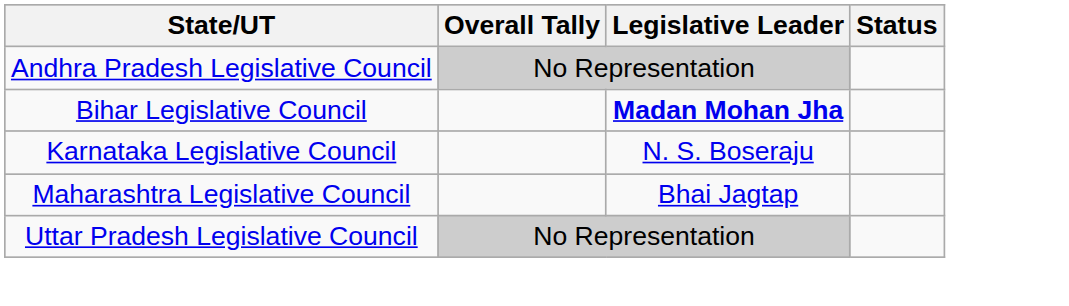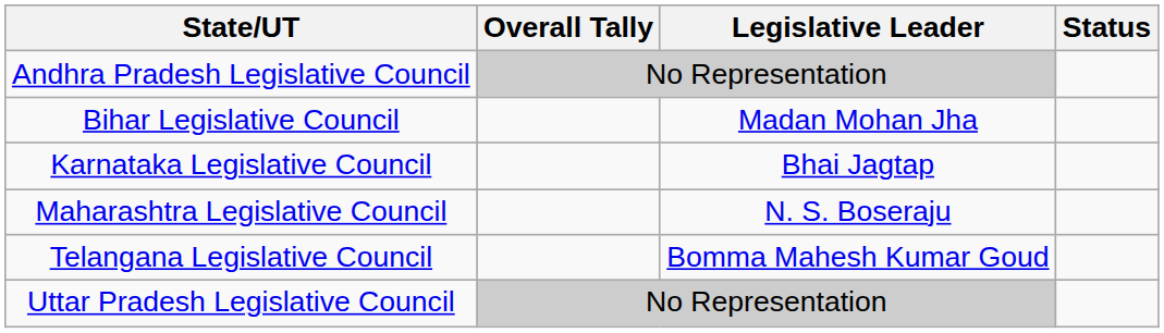Bihar Legislative Council | Legislative Leader: bold -> normal
Karnataka Legislative Council | Legislative Leader: N. S. Boseraju -> Bhai Jagtap
Maharashtra Legislative Council | Legislative Leader: Bhai Jagtap -> N. S. Boseraju
+ row: Telangana Legislative Council | Bomma Mahesh Kumar Goud
